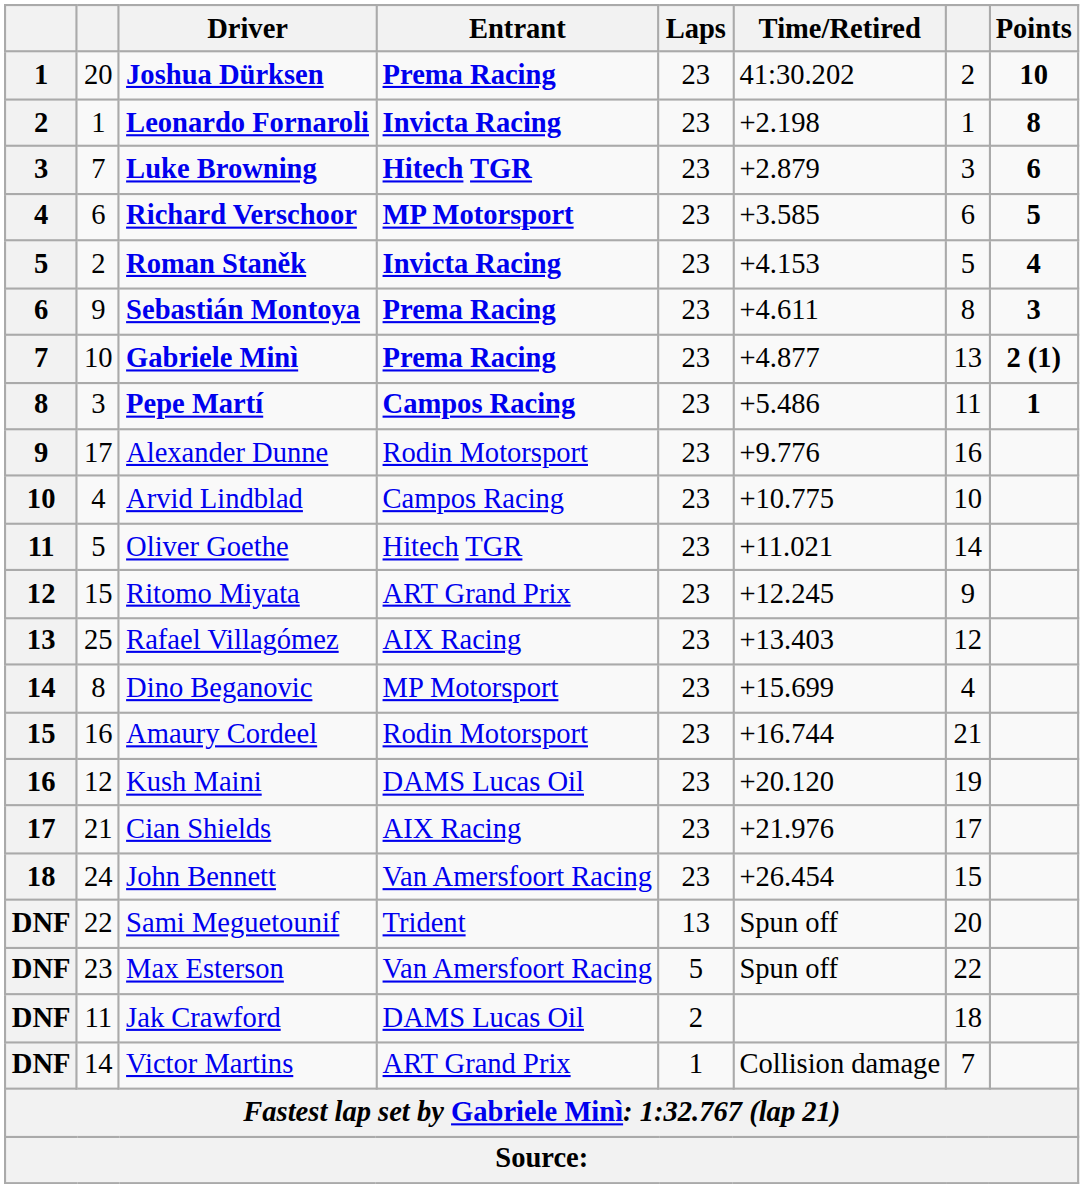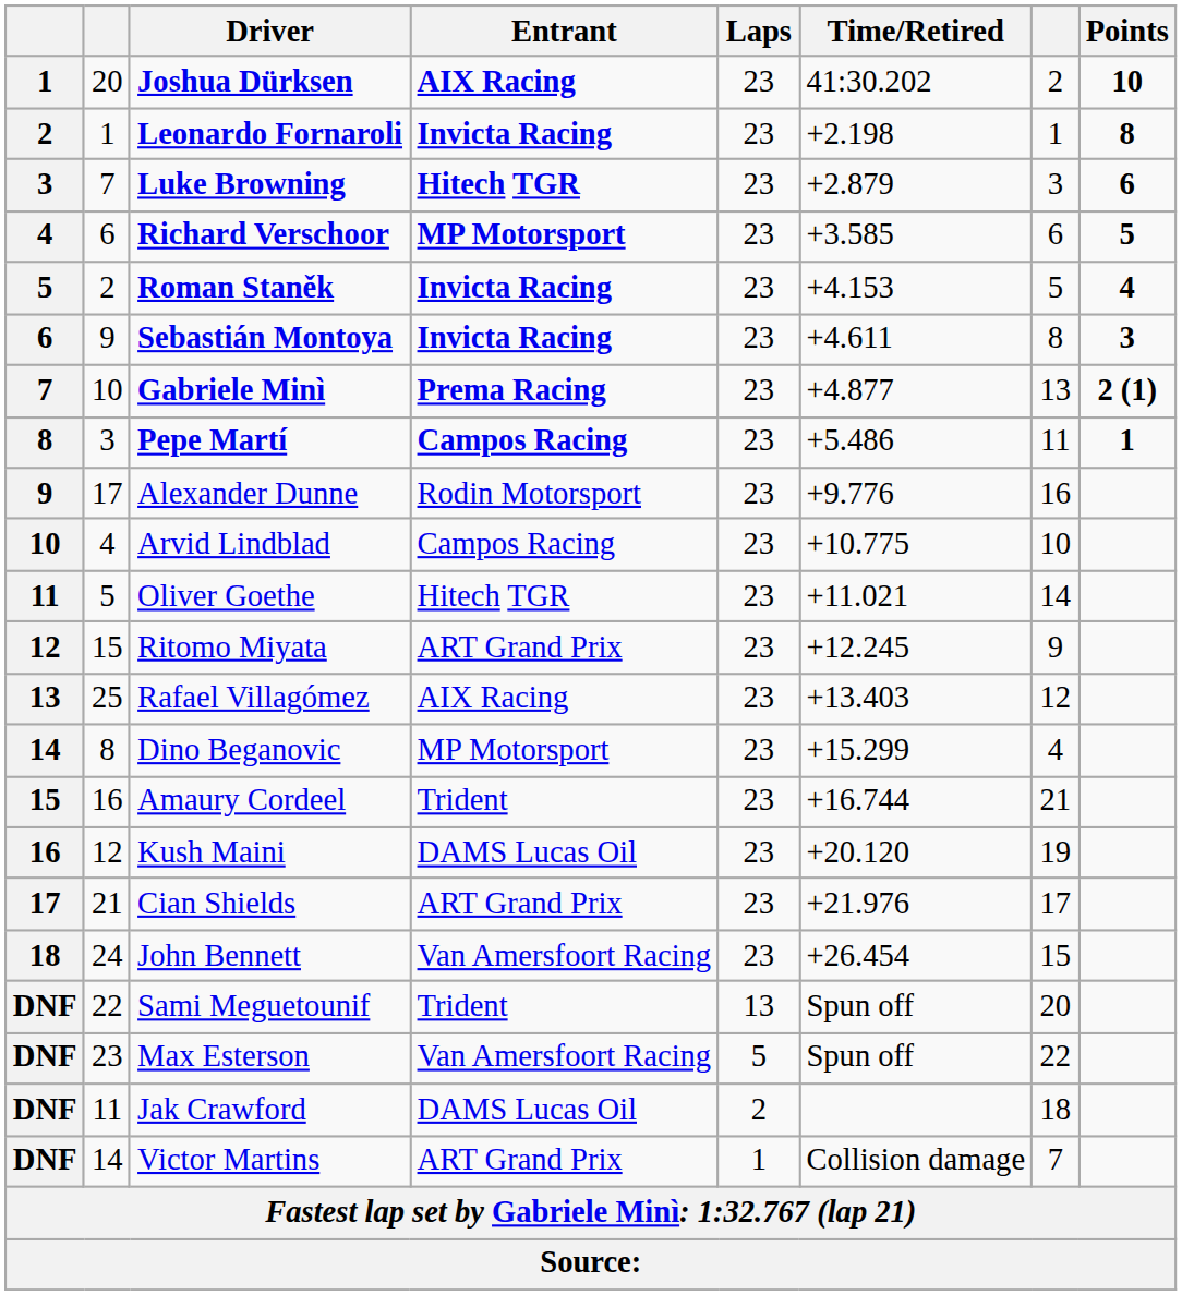Joshua Dürksen | Entrant: Prema Racing -> AIX Racing
Sebastián Montoya | Entrant: Prema Racing -> Invicta Racing
Dino Beganovic | Time/Retired: +15.699 -> +15.299
Amaury Cordeel | Entrant: Rodin Motorsport -> Trident
Cian Shields | Entrant: AIX Racing -> ART Grand Prix
